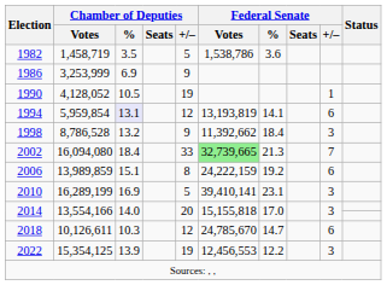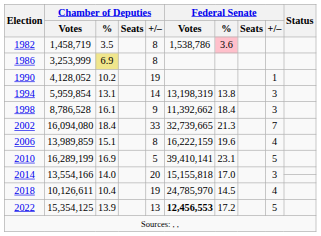1982 | Chamber of Deputies / +/–: 5 -> 8
1982 | Federal Senate / %: no background -> pink background
1986 | Chamber of Deputies / %: no background -> khaki background
1986 | Chamber of Deputies / +/–: 9 -> 8
1990 | Chamber of Deputies / %: 10.5 -> 10.2
1994 | Chamber of Deputies / %: lavender background -> no background
1994 | Chamber of Deputies / +/–: 12 -> 14
1994 | Federal Senate / Votes: 13,193,819 -> 13,198,319
1994 | Federal Senate / %: 14.1 -> 13.8
1994 | Federal Senate / +/–: 6 -> 3
1998 | Chamber of Deputies / %: 13.2 -> 16.1
2002 | Federal Senate / Votes: lightgreen background -> no background
2006 | Federal Senate / Votes: 24,222,159 -> 16,222,159
2006 | Federal Senate / %: 19.2 -> 19.6
2006 | Federal Senate / +/–: 6 -> 4
2010 | Federal Senate / +/–: 3 -> 5
2018 | Chamber of Deputies / %: 10.3 -> 10.4
2018 | Chamber of Deputies / +/–: 12 -> 19
2018 | Federal Senate / Votes: 24,785,670 -> 24,785,970
2018 | Federal Senate / %: 14.7 -> 14.5
2018 | Federal Senate / +/–: 6 -> 4
2022 | Chamber of Deputies / +/–: 19 -> 13
2022 | Federal Senate / Votes: normal -> bold
2022 | Federal Senate / %: 12.2 -> 17.2
2022 | Federal Senate / +/–: 3 -> 5
